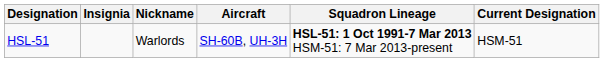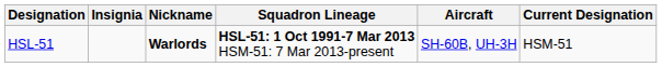columns swapped: Aircraft <-> Squadron Lineage
HSL-51 | Nickname: normal -> bold
